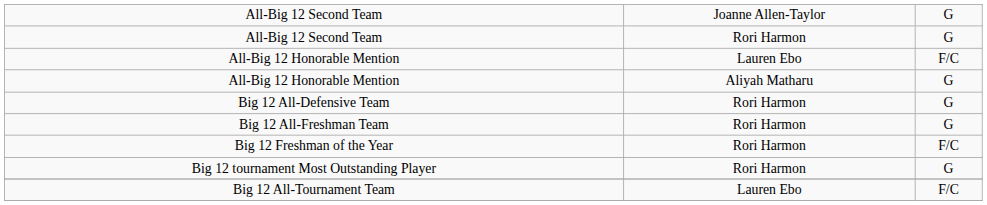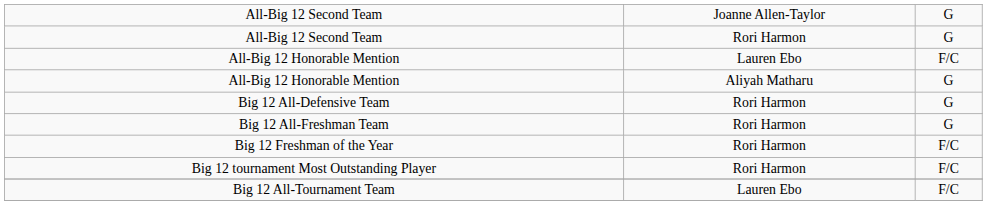Big 12 tournament Most Outstanding Player | column 3: G -> F/C
